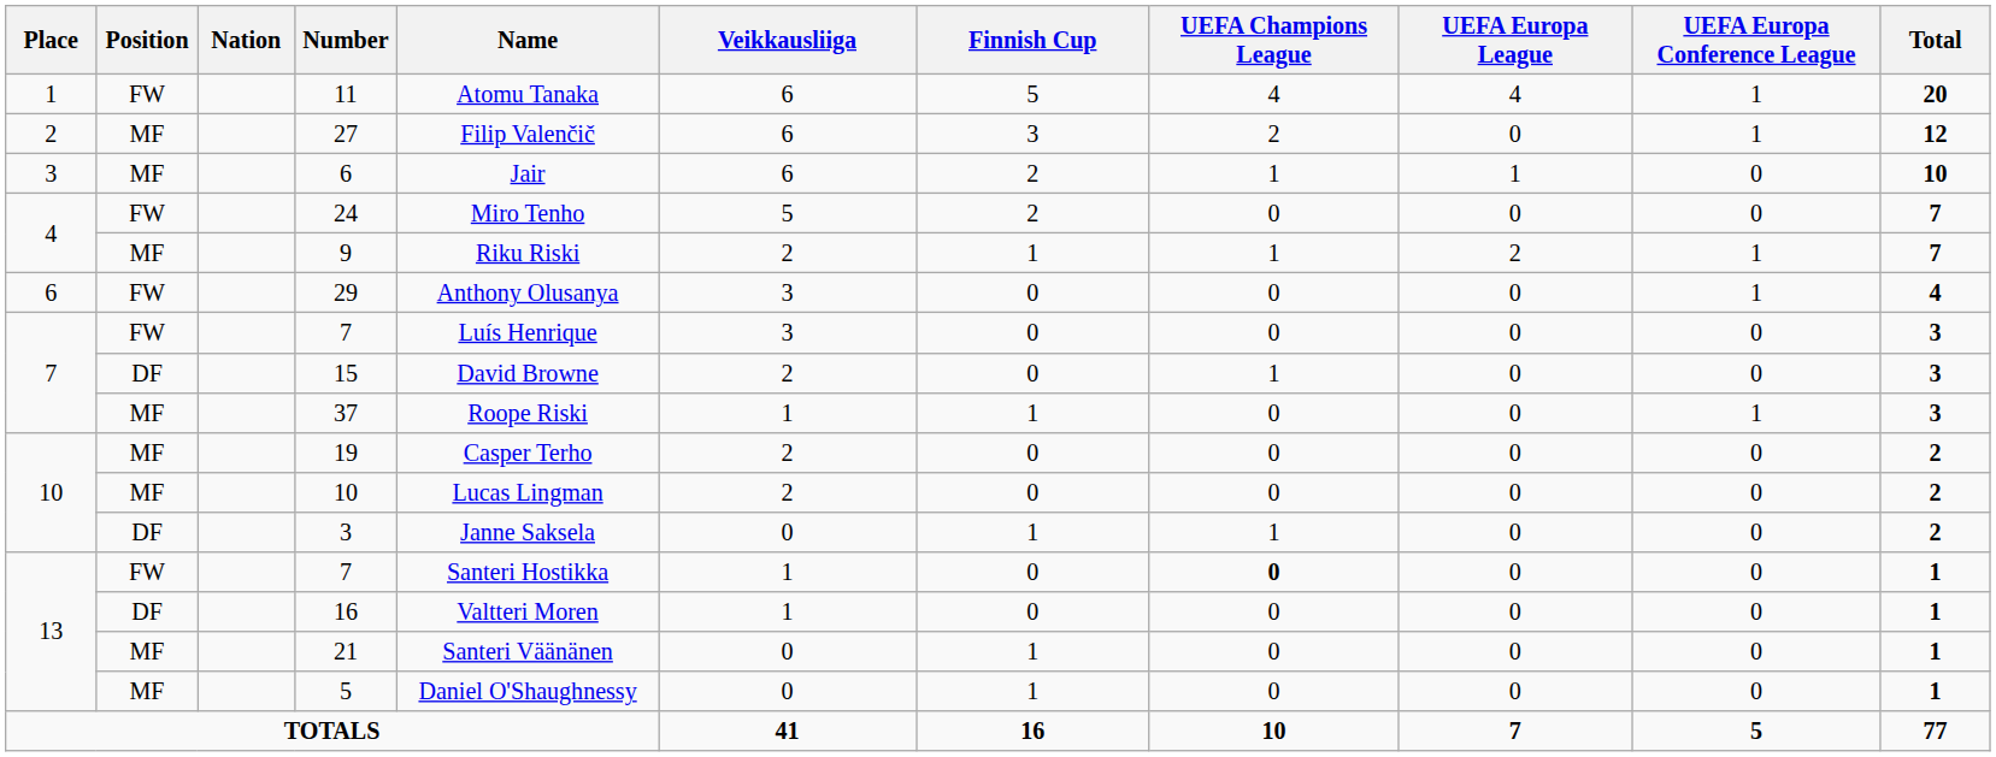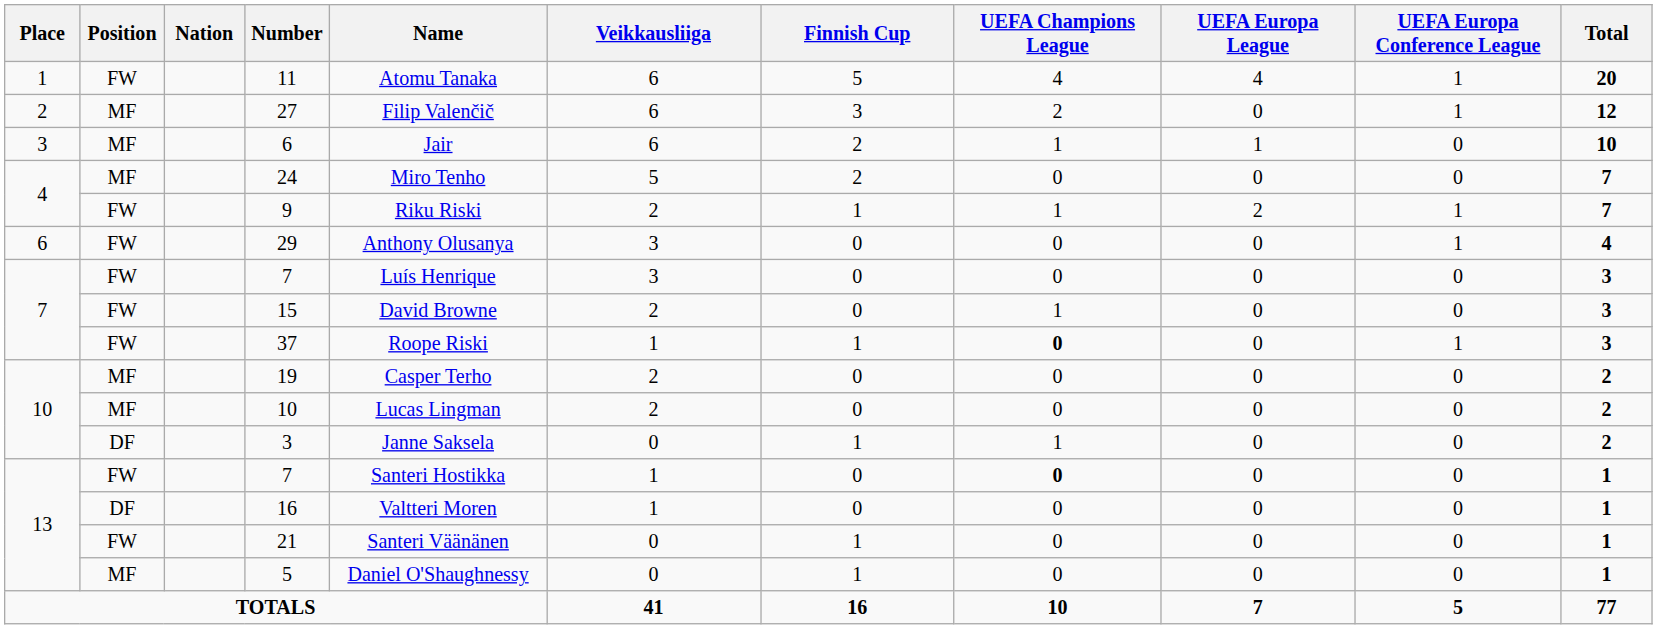24 | Position: FW -> MF
9 | Position: MF -> FW
15 | Position: DF -> FW
37 | Position: MF -> FW
37 | UEFA Champions League: normal -> bold
21 | Position: MF -> FW
